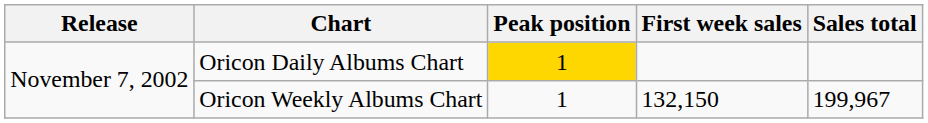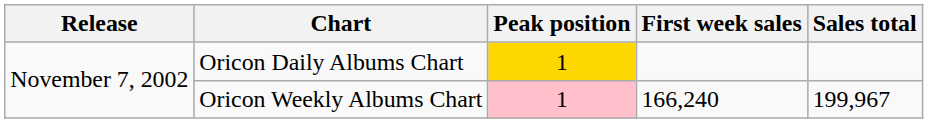Oricon Weekly Albums Chart | Peak position: no background -> pink background
Oricon Weekly Albums Chart | First week sales: 132,150 -> 166,240
